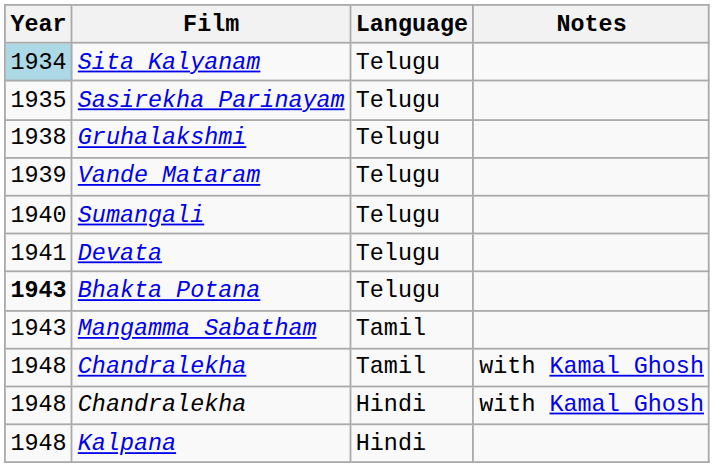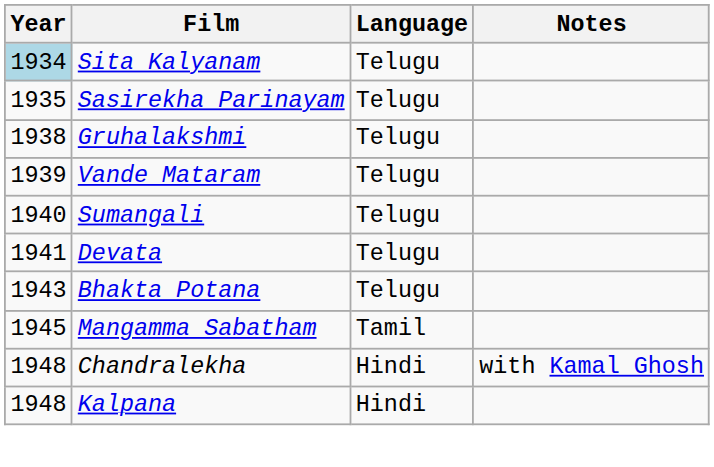Bhakta Potana | Year: bold -> normal
Mangamma Sabatham | Year: 1943 -> 1945
- row: 1948 | Chandralekha | Tamil | with Kamal Ghosh
